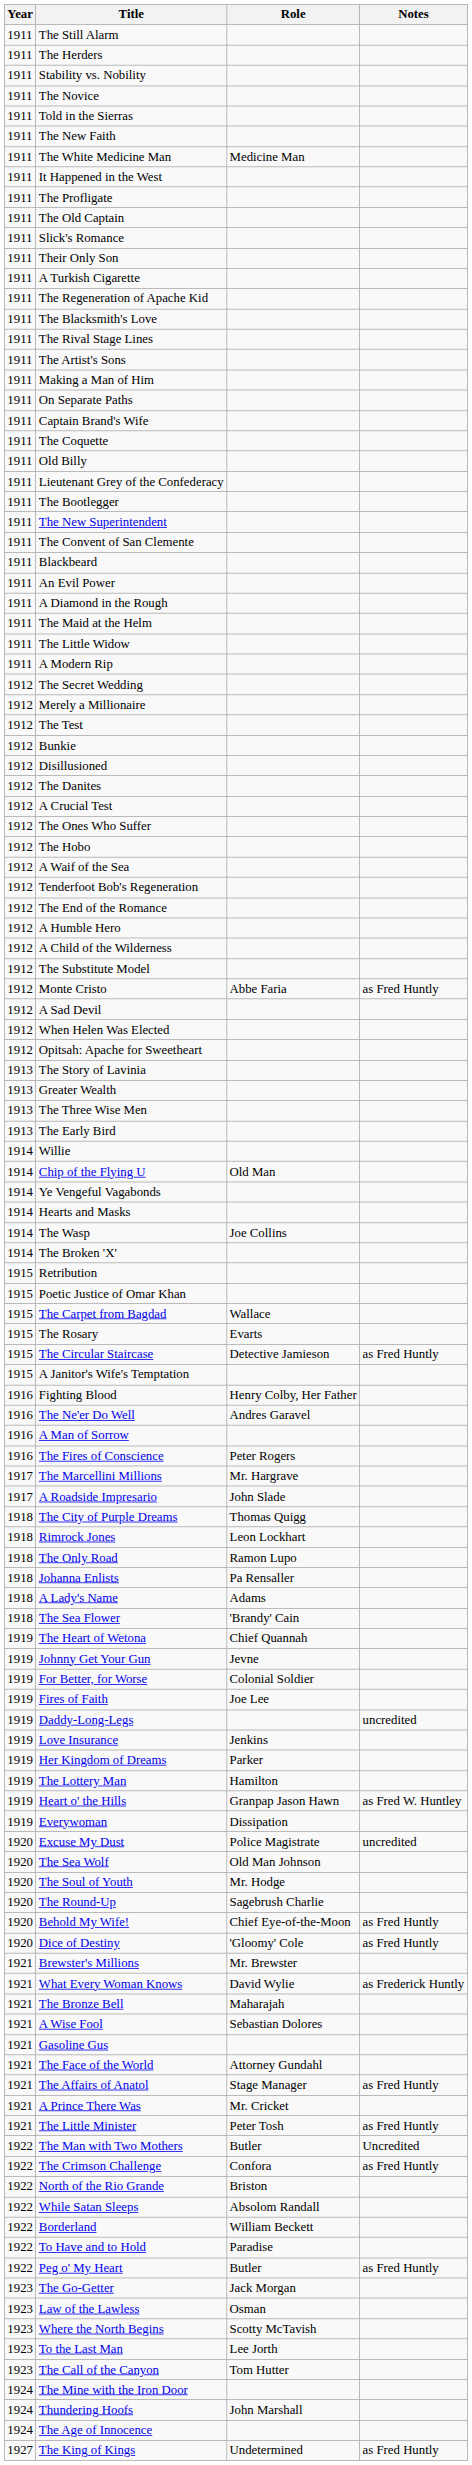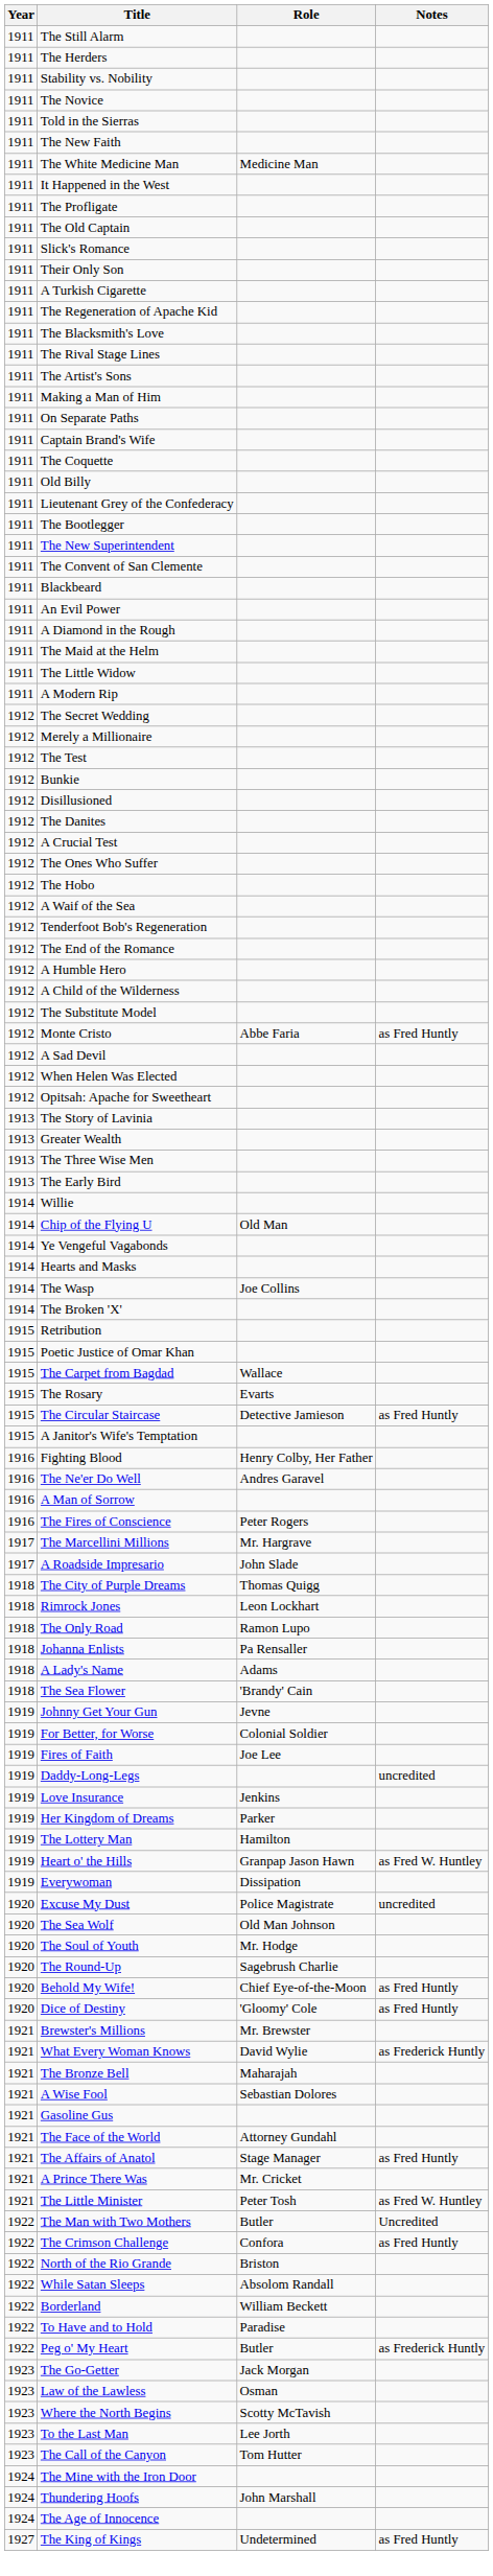- row: 1919 | The Heart of Wetona | Chief Quannah
The Little Minister | Notes: as Fred Huntly -> as Fred W. Huntley
Peg o' My Heart | Notes: as Fred Huntly -> as Frederick Huntly
